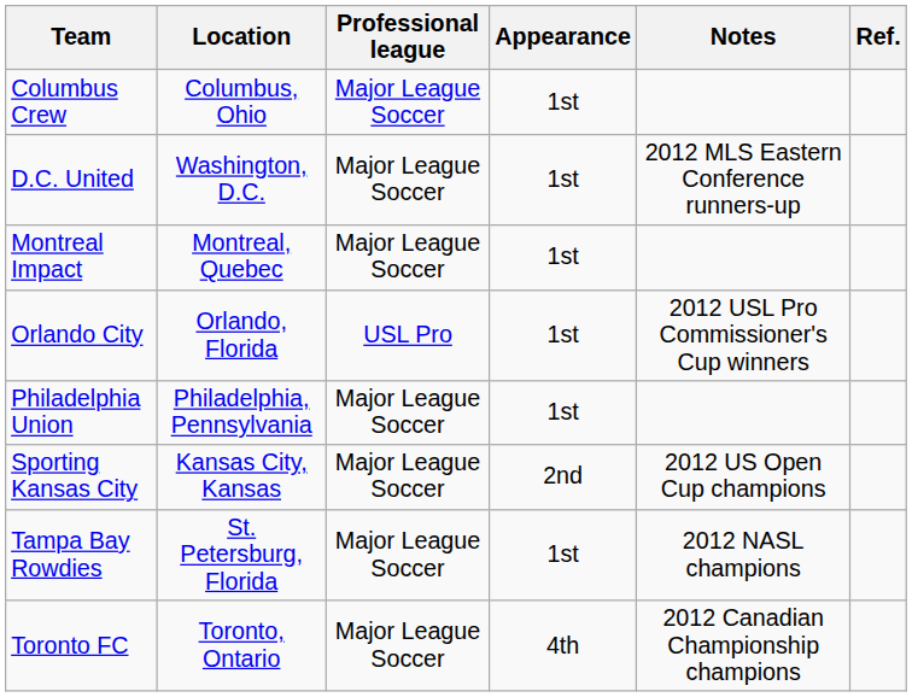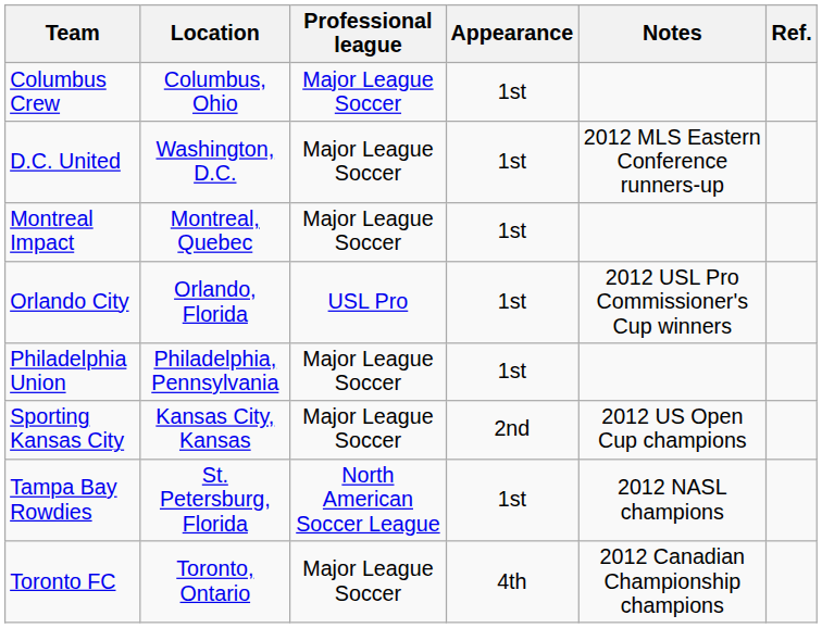Tampa Bay Rowdies | Professional league: Major League Soccer -> North American Soccer League
